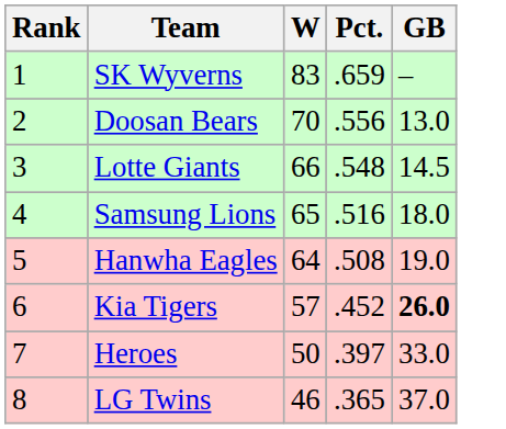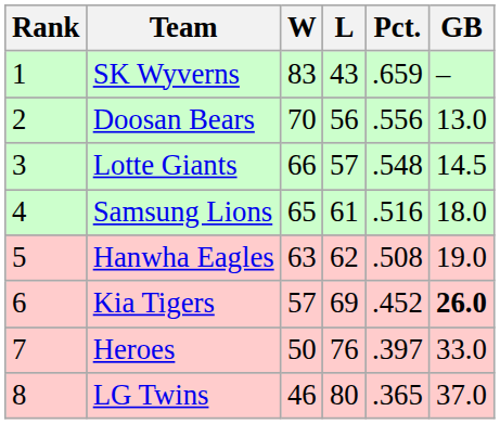+ column: L | 43 | 56 | 57 | 61 | 62 | 69 | 76 | 80
Hanwha Eagles | W: 64 -> 63
